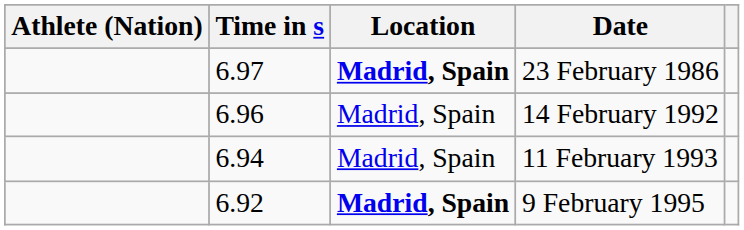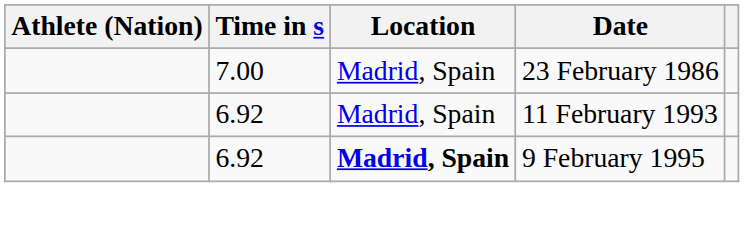23 February 1986 | Time in s: 6.97 -> 7.00
23 February 1986 | Location: bold -> normal
- row: 6.96 | Madrid, Spain | 14 February 1992
11 February 1993 | Time in s: 6.94 -> 6.92
